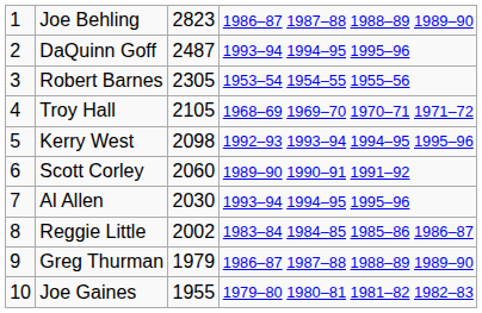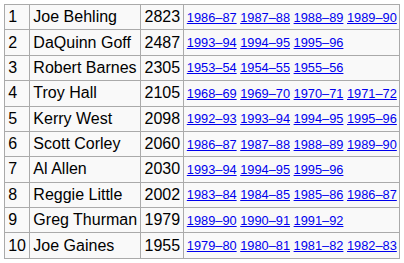Scott Corley | column 4: 1989–90 1990–91 1991–92 -> 1986–87 1987–88 1988–89 1989–90
Greg Thurman | column 4: 1986–87 1987–88 1988–89 1989–90 -> 1989–90 1990–91 1991–92
